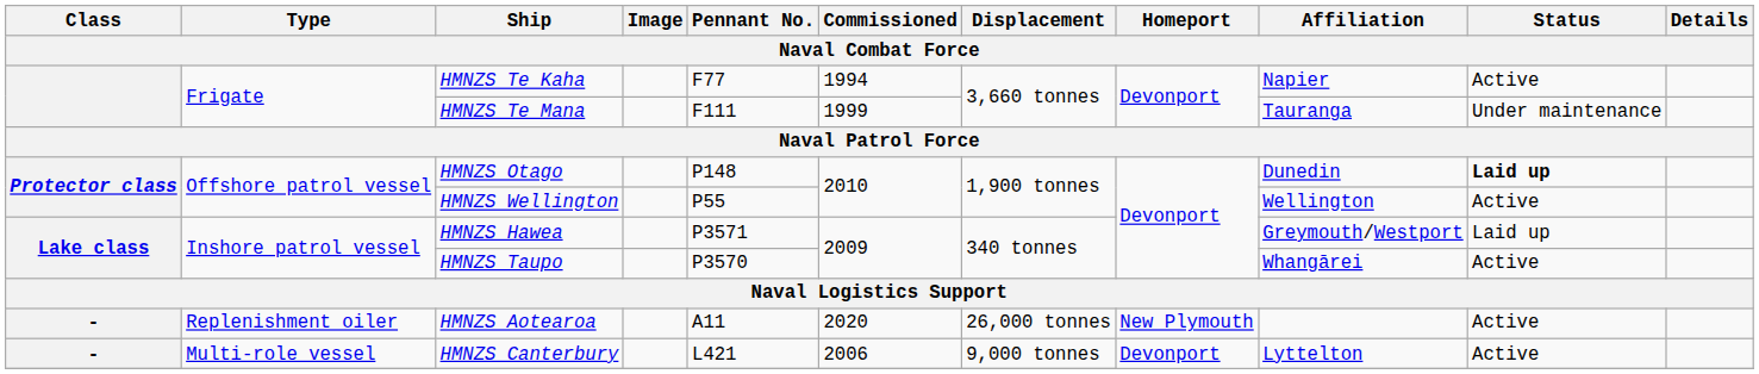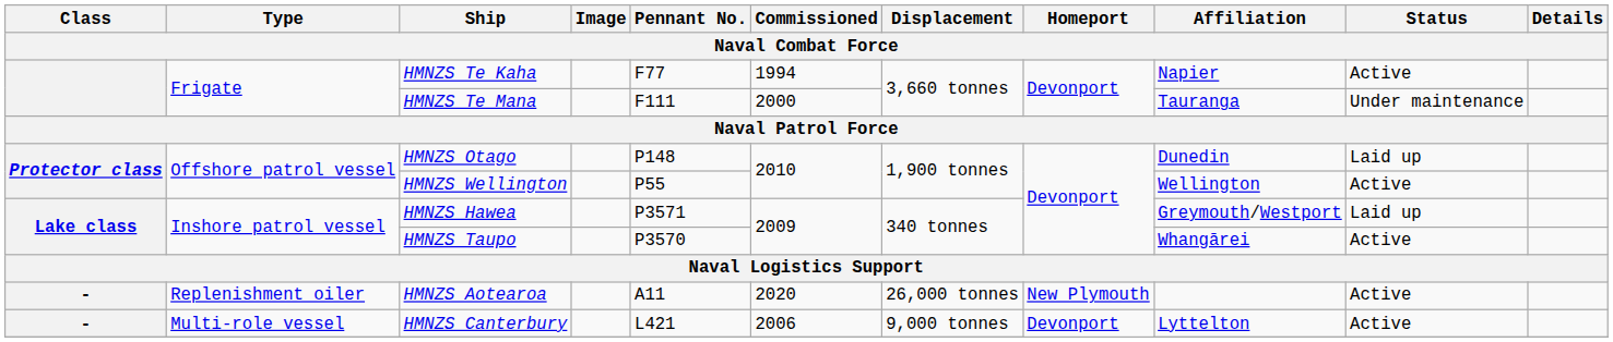HMNZS Te Mana | Commissioned: 1999 -> 2000
HMNZS Otago | Status: bold -> normal
